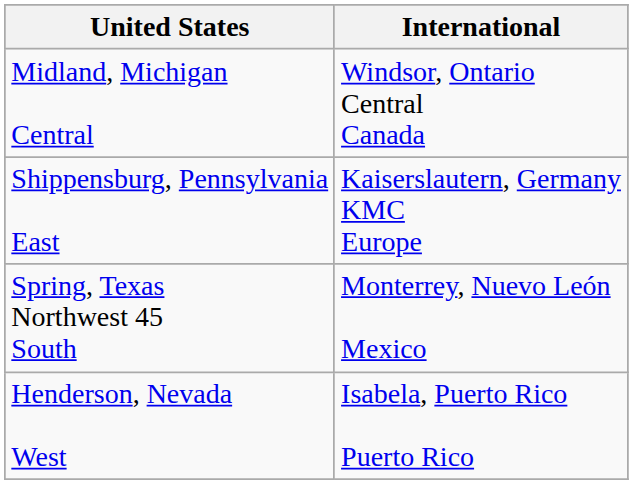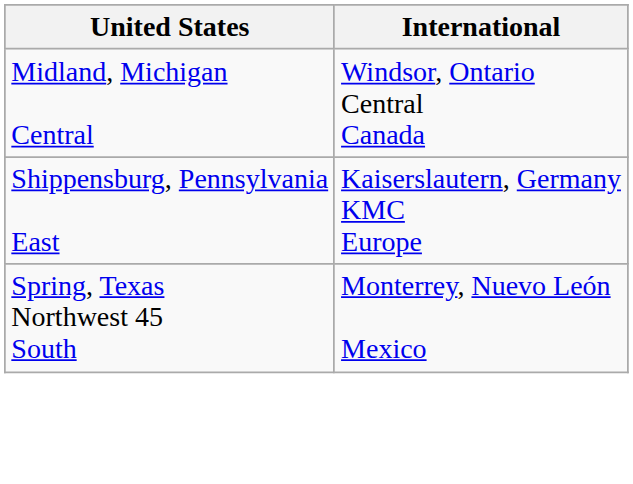- row: Henderson, Nevada West | Isabela, Puerto Rico Puerto Rico
